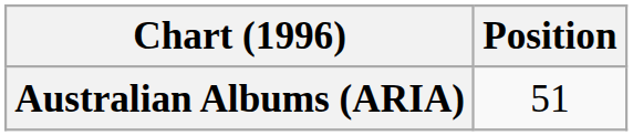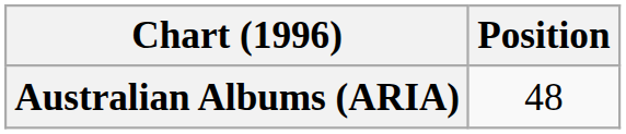Australian Albums (ARIA) | Position: 51 -> 48
